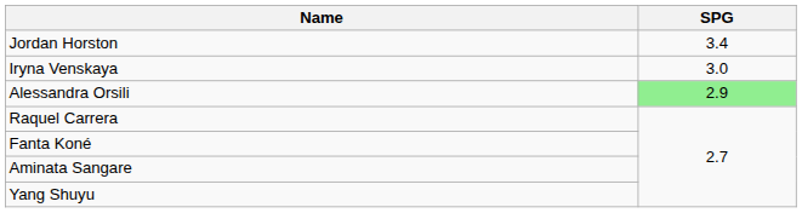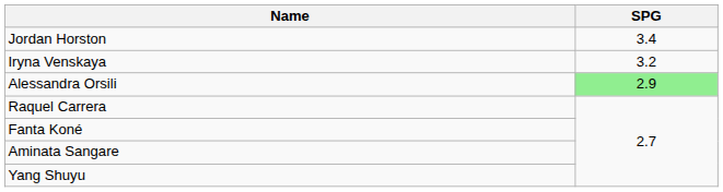Iryna Venskaya | SPG: 3.0 -> 3.2
